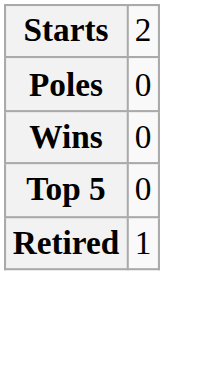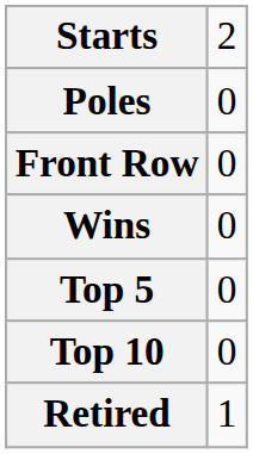+ row: Front Row | 0
+ row: Top 10 | 0
